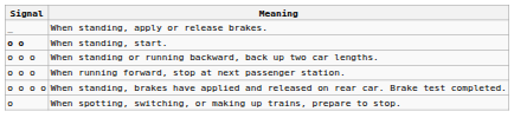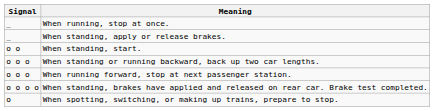+ row: _ | When running, stop at once.
When standing, start. | Signal: bold -> normal
